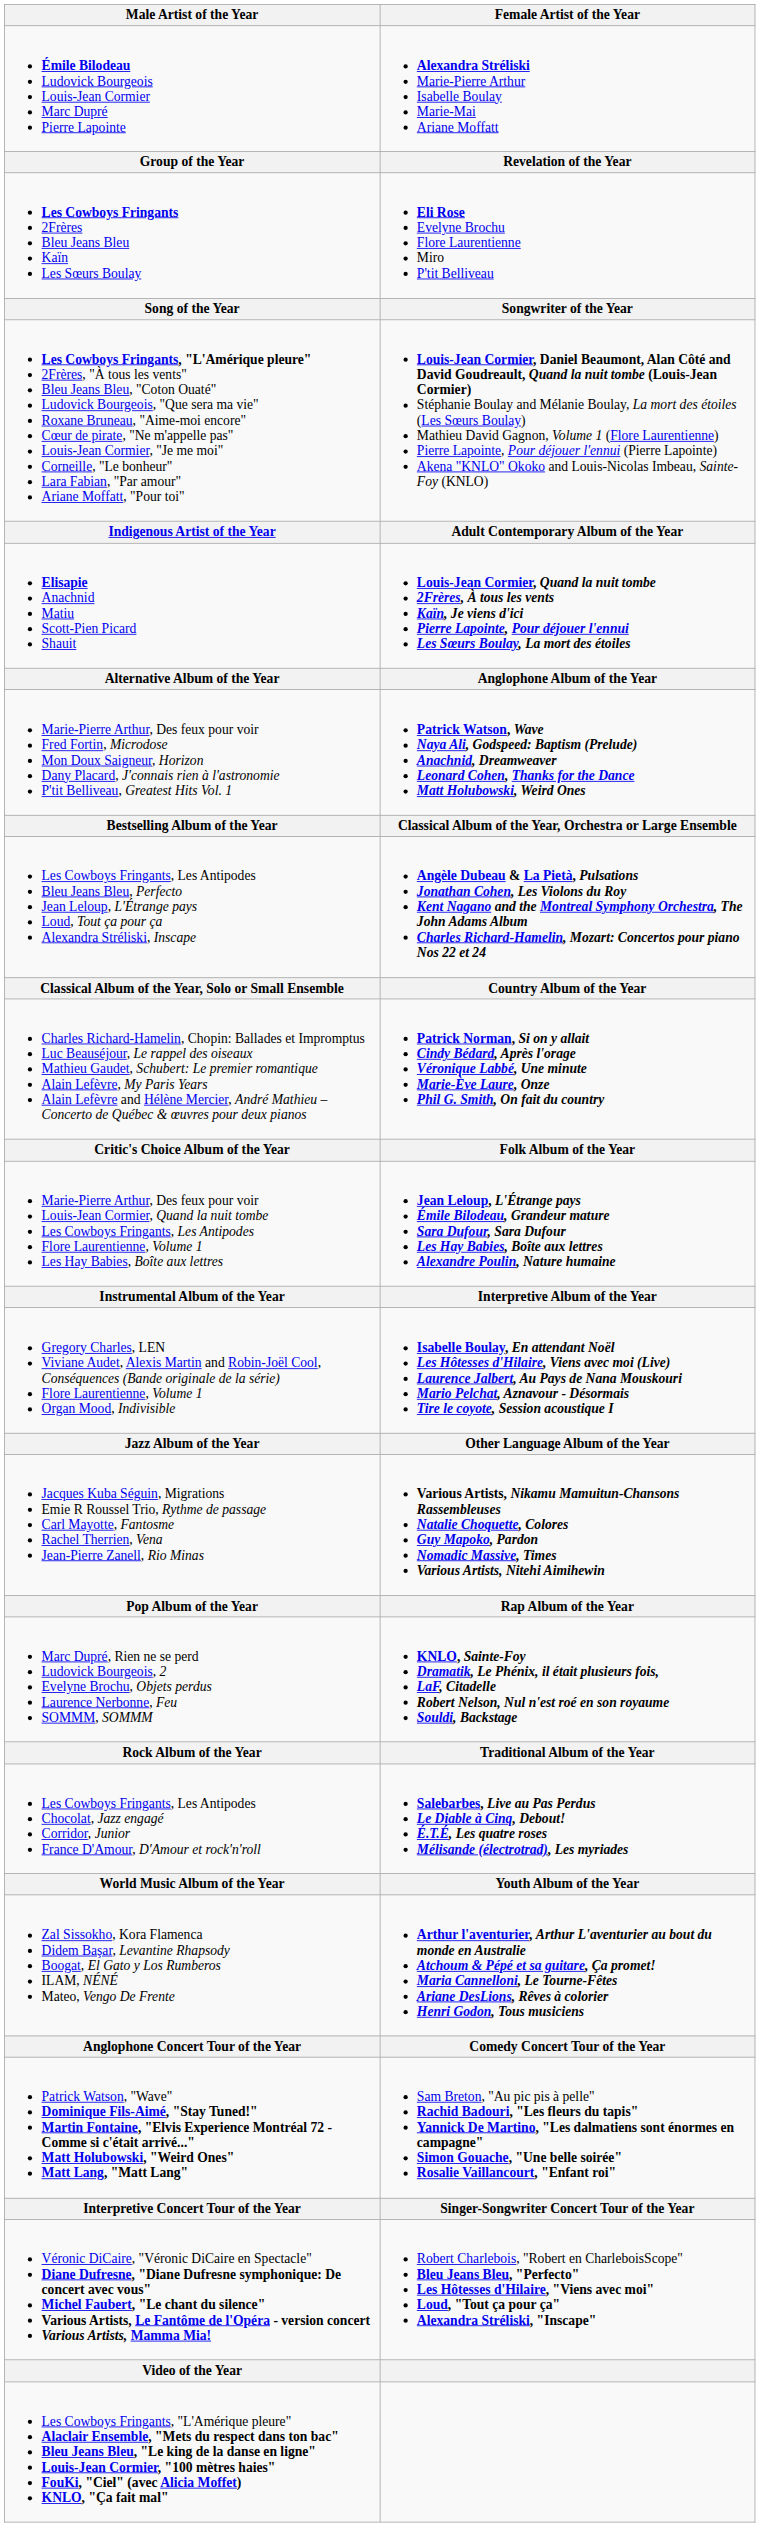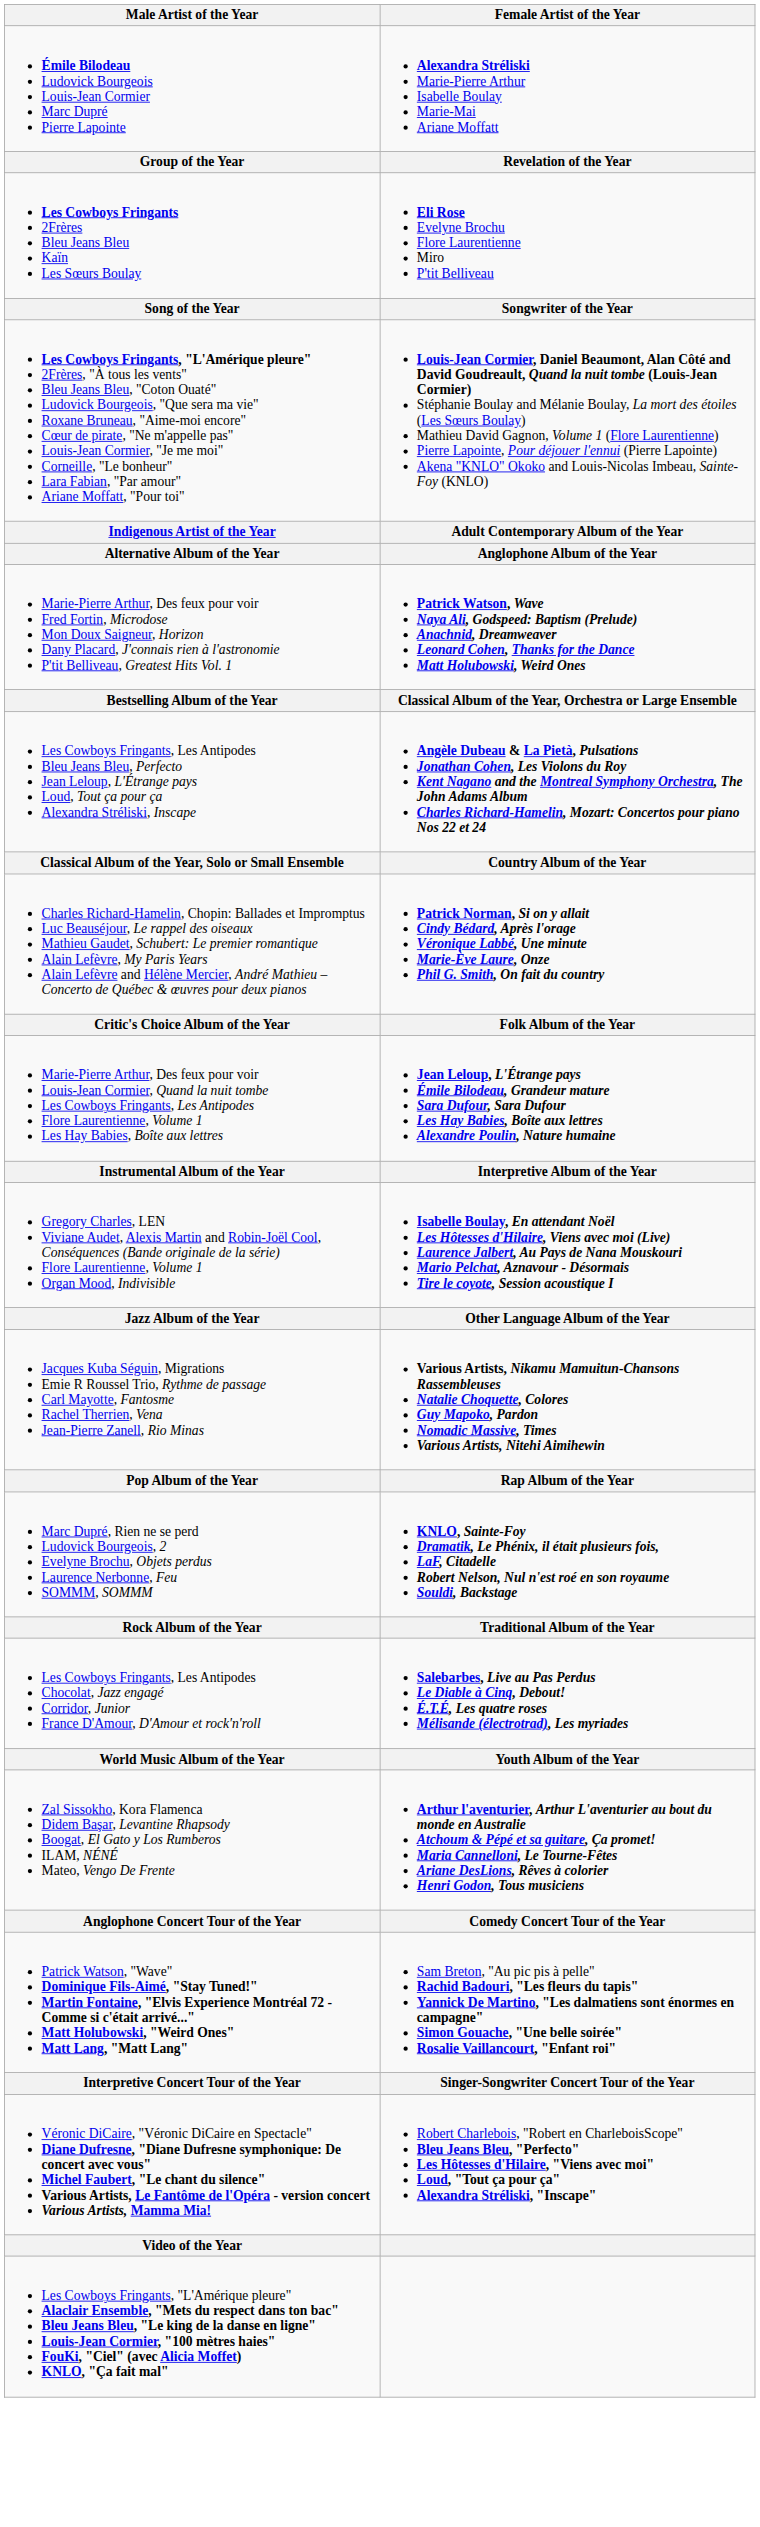- row: Elisapie Anachnid Matiu Scott-Pien Picard Shauit | Louis-Jean Cormier, Quand la nuit tombe 2Frères, À tous les vents Kaïn, Je viens d'ici Pierre Lapointe, Pour déjouer l'ennui Les Sœurs Boulay, La mort des étoiles
